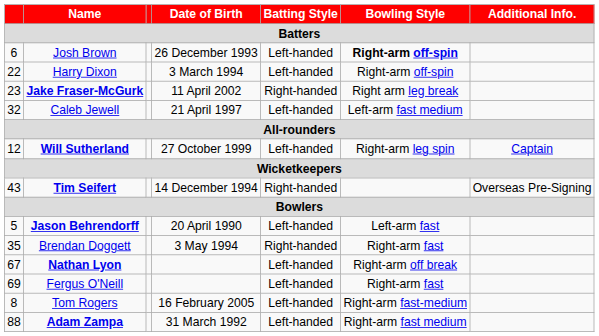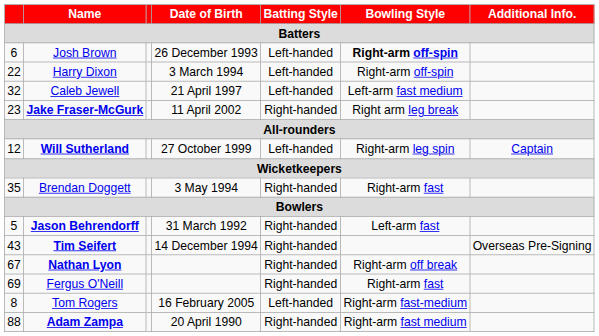rows swapped: Jake Fraser-McGurk <-> Caleb Jewell
rows swapped: Tim Seifert <-> Brendan Doggett
Jason Behrendorff | Date of Birth: 20 April 1990 -> 31 March 1992
Jason Behrendorff | Batting Style: Left-handed -> Right-handed
Nathan Lyon | Batting Style: Left-handed -> Right-handed
Fergus O'Neill | Batting Style: Left-handed -> Right-handed
Adam Zampa | Date of Birth: 31 March 1992 -> 20 April 1990
Adam Zampa | Batting Style: Left-handed -> Right-handed
